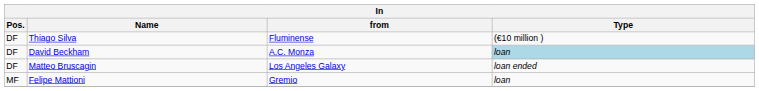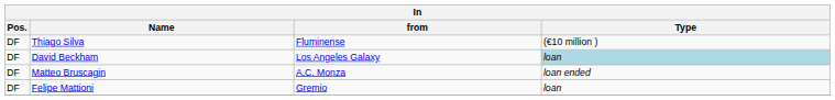David Beckham | from: A.C. Monza -> Los Angeles Galaxy
Matteo Bruscagin | from: Los Angeles Galaxy -> A.C. Monza
Felipe Mattioni | Pos.: MF -> DF
